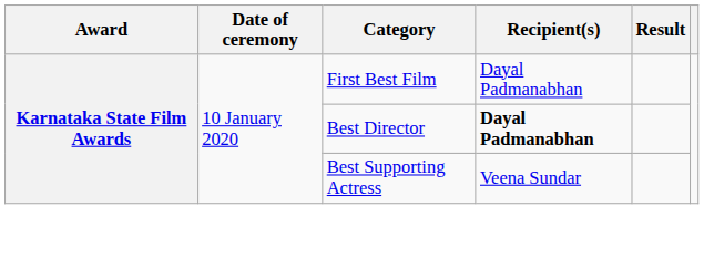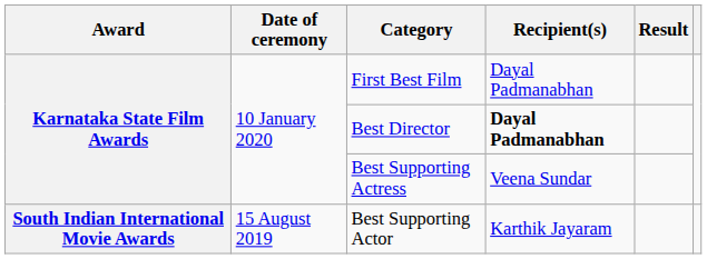+ row: South Indian International Movie Awards | 15 August 2019 | Best Supporting Actor | Karthik Jayaram
